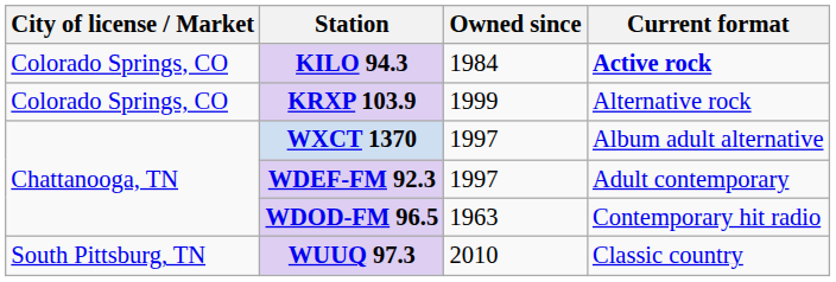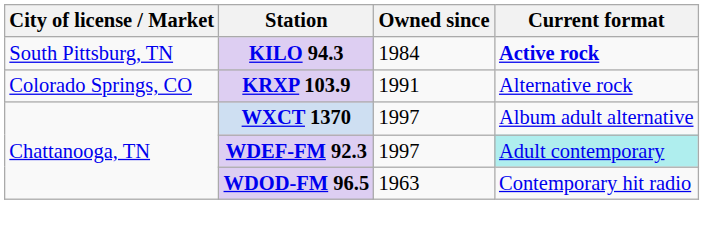KILO 94.3 | City of license / Market: Colorado Springs, CO -> South Pittsburg, TN
KRXP 103.9 | Owned since: 1999 -> 1991
WDEF-FM 92.3 | Current format: no background -> paleturquoise background
- row: South Pittsburg, TN | WUUQ 97.3 | 2010 | Classic country
